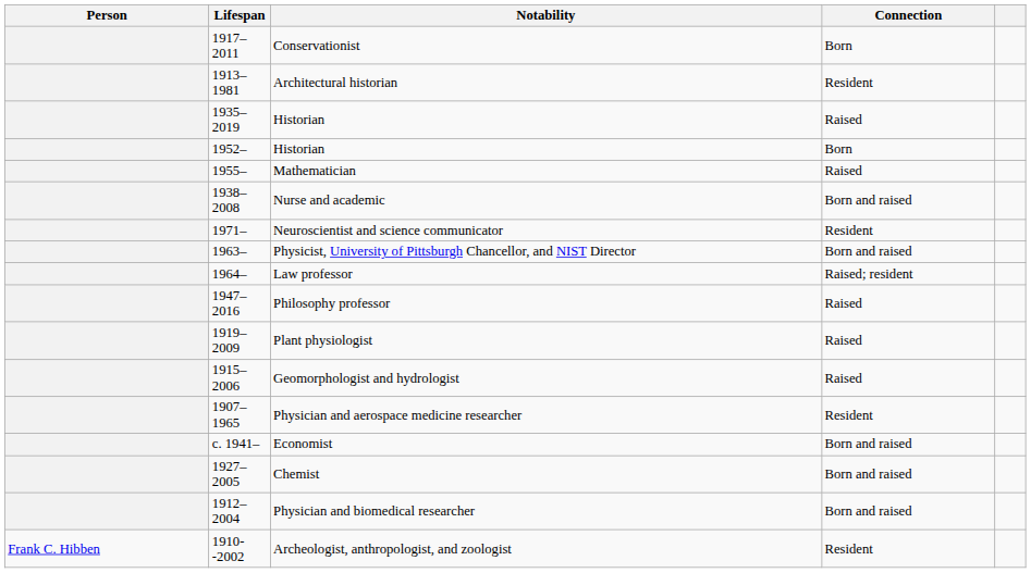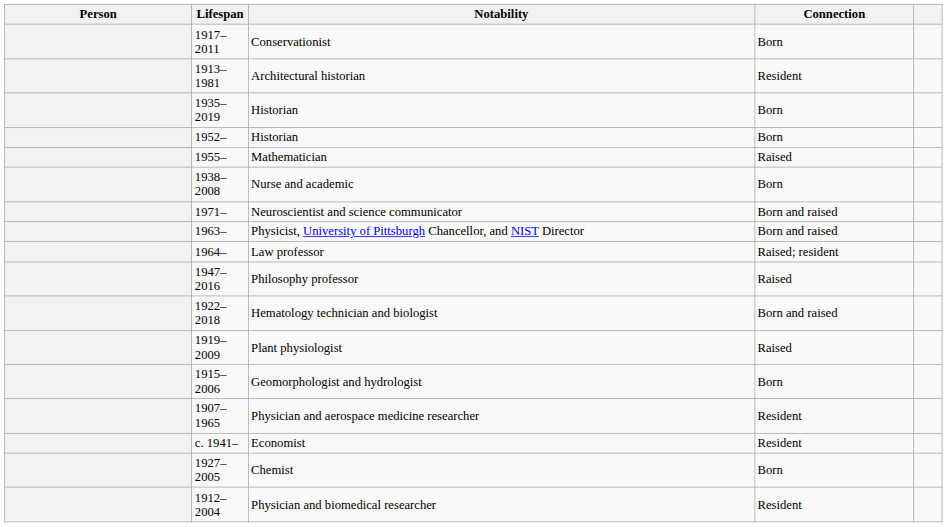1935–2019 / Historian | Connection: Raised -> Born
Nurse and academic | Connection: Born and raised -> Born
Neuroscientist and science communicator | Connection: Resident -> Born and raised
+ row: 1922–2018 | Hematology technician and biologist | Born and raised
Geomorphologist and hydrologist | Connection: Raised -> Born
Economist | Connection: Born and raised -> Resident
Chemist | Connection: Born and raised -> Born
Physician and biomedical researcher | Connection: Born and raised -> Resident
- row: Frank C. Hibben | 1910--2002 | Archeologist, anthropologist, and zoologist | Resident
